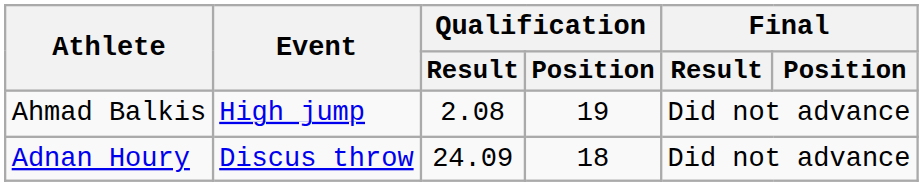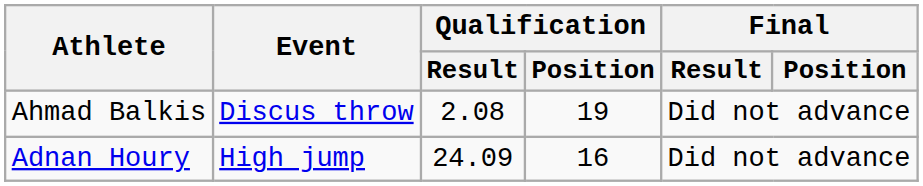Ahmad Balkis | Event: High jump -> Discus throw
Adnan Houry | Event: Discus throw -> High jump
Adnan Houry | Qualification / Position: 18 -> 16
